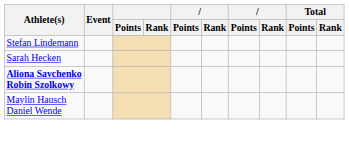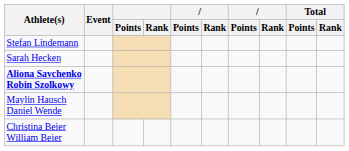+ row: Christina Beier William Beier
